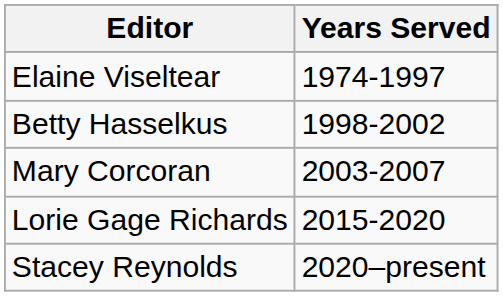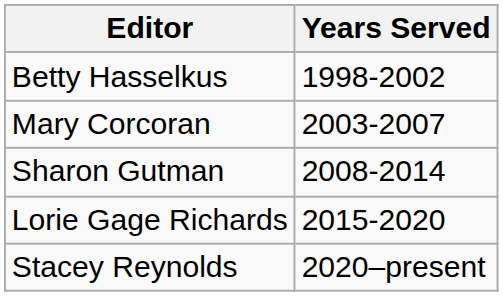- row: Elaine Viseltear | 1974-1997
+ row: Sharon Gutman | 2008-2014
